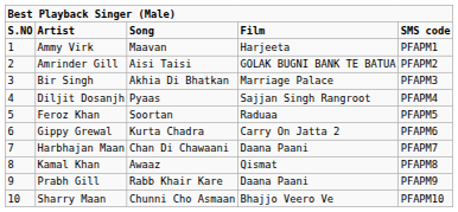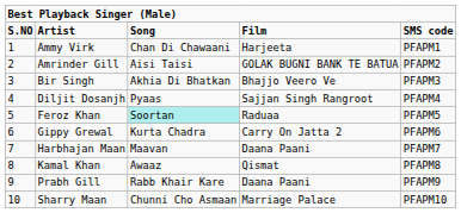Ammy Virk | column 3: Maavan -> Chan Di Chawaani
Bir Singh | column 4: Marriage Palace -> Bhajjo Veero Ve
Feroz Khan | column 3: no background -> paleturquoise background
Harbhajan Maan | column 3: Chan Di Chawaani -> Maavan
Sharry Maan | column 4: Bhajjo Veero Ve -> Marriage Palace
